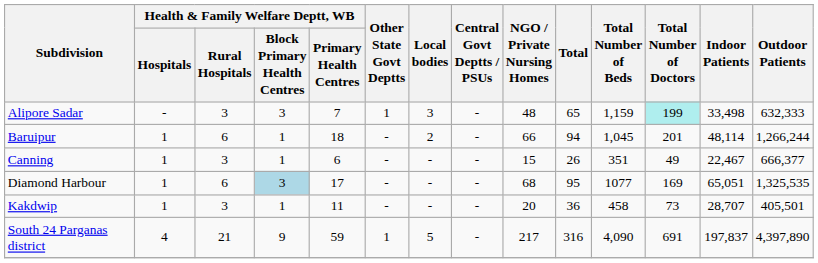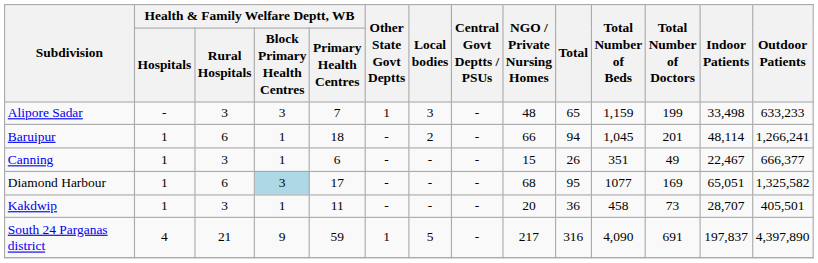Alipore Sadar | Total Number of Doctors: paleturquoise background -> no background
Alipore Sadar | Outdoor Patients: 632,333 -> 633,233
Baruipur | Outdoor Patients: 1,266,244 -> 1,266,241
Diamond Harbour | Outdoor Patients: 1,325,535 -> 1,325,582
